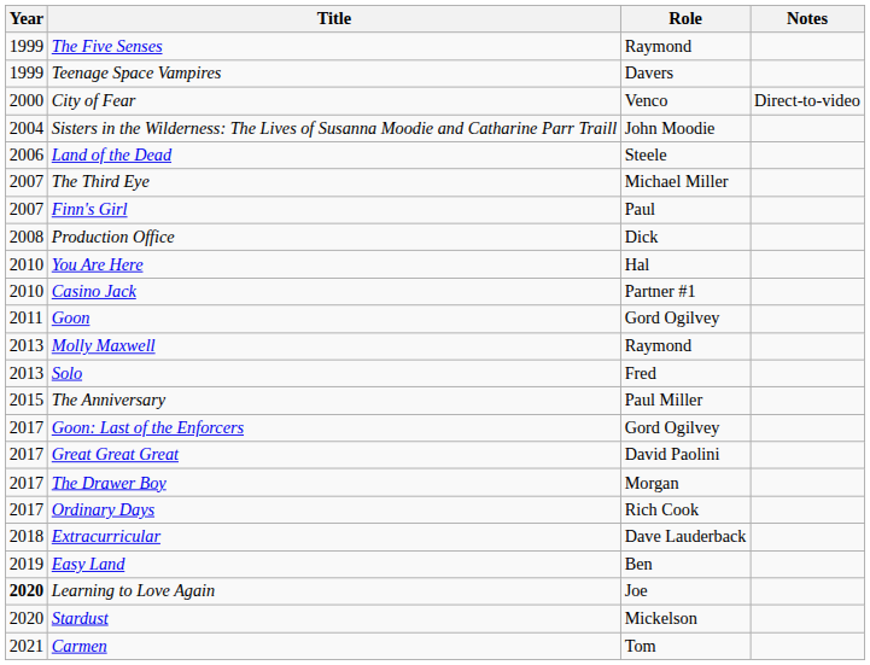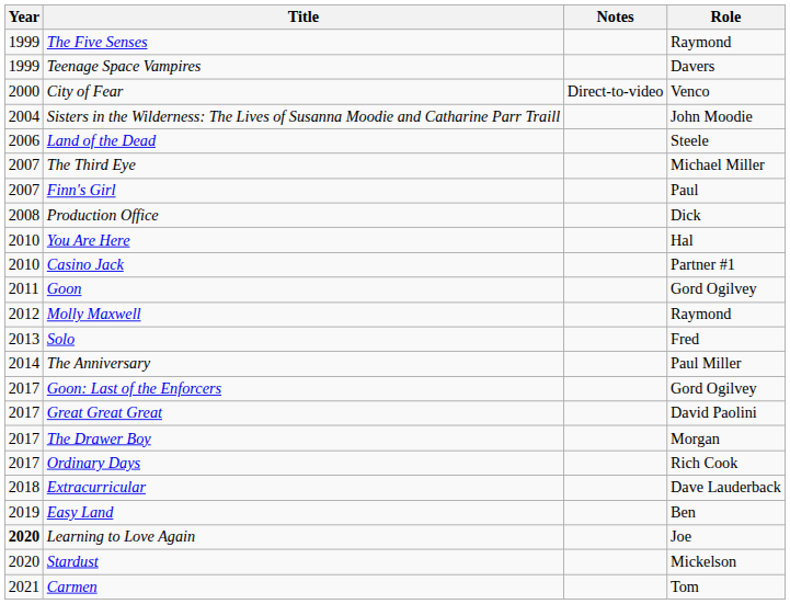columns swapped: Role <-> Notes
Molly Maxwell | Year: 2013 -> 2012
The Anniversary | Year: 2015 -> 2014
